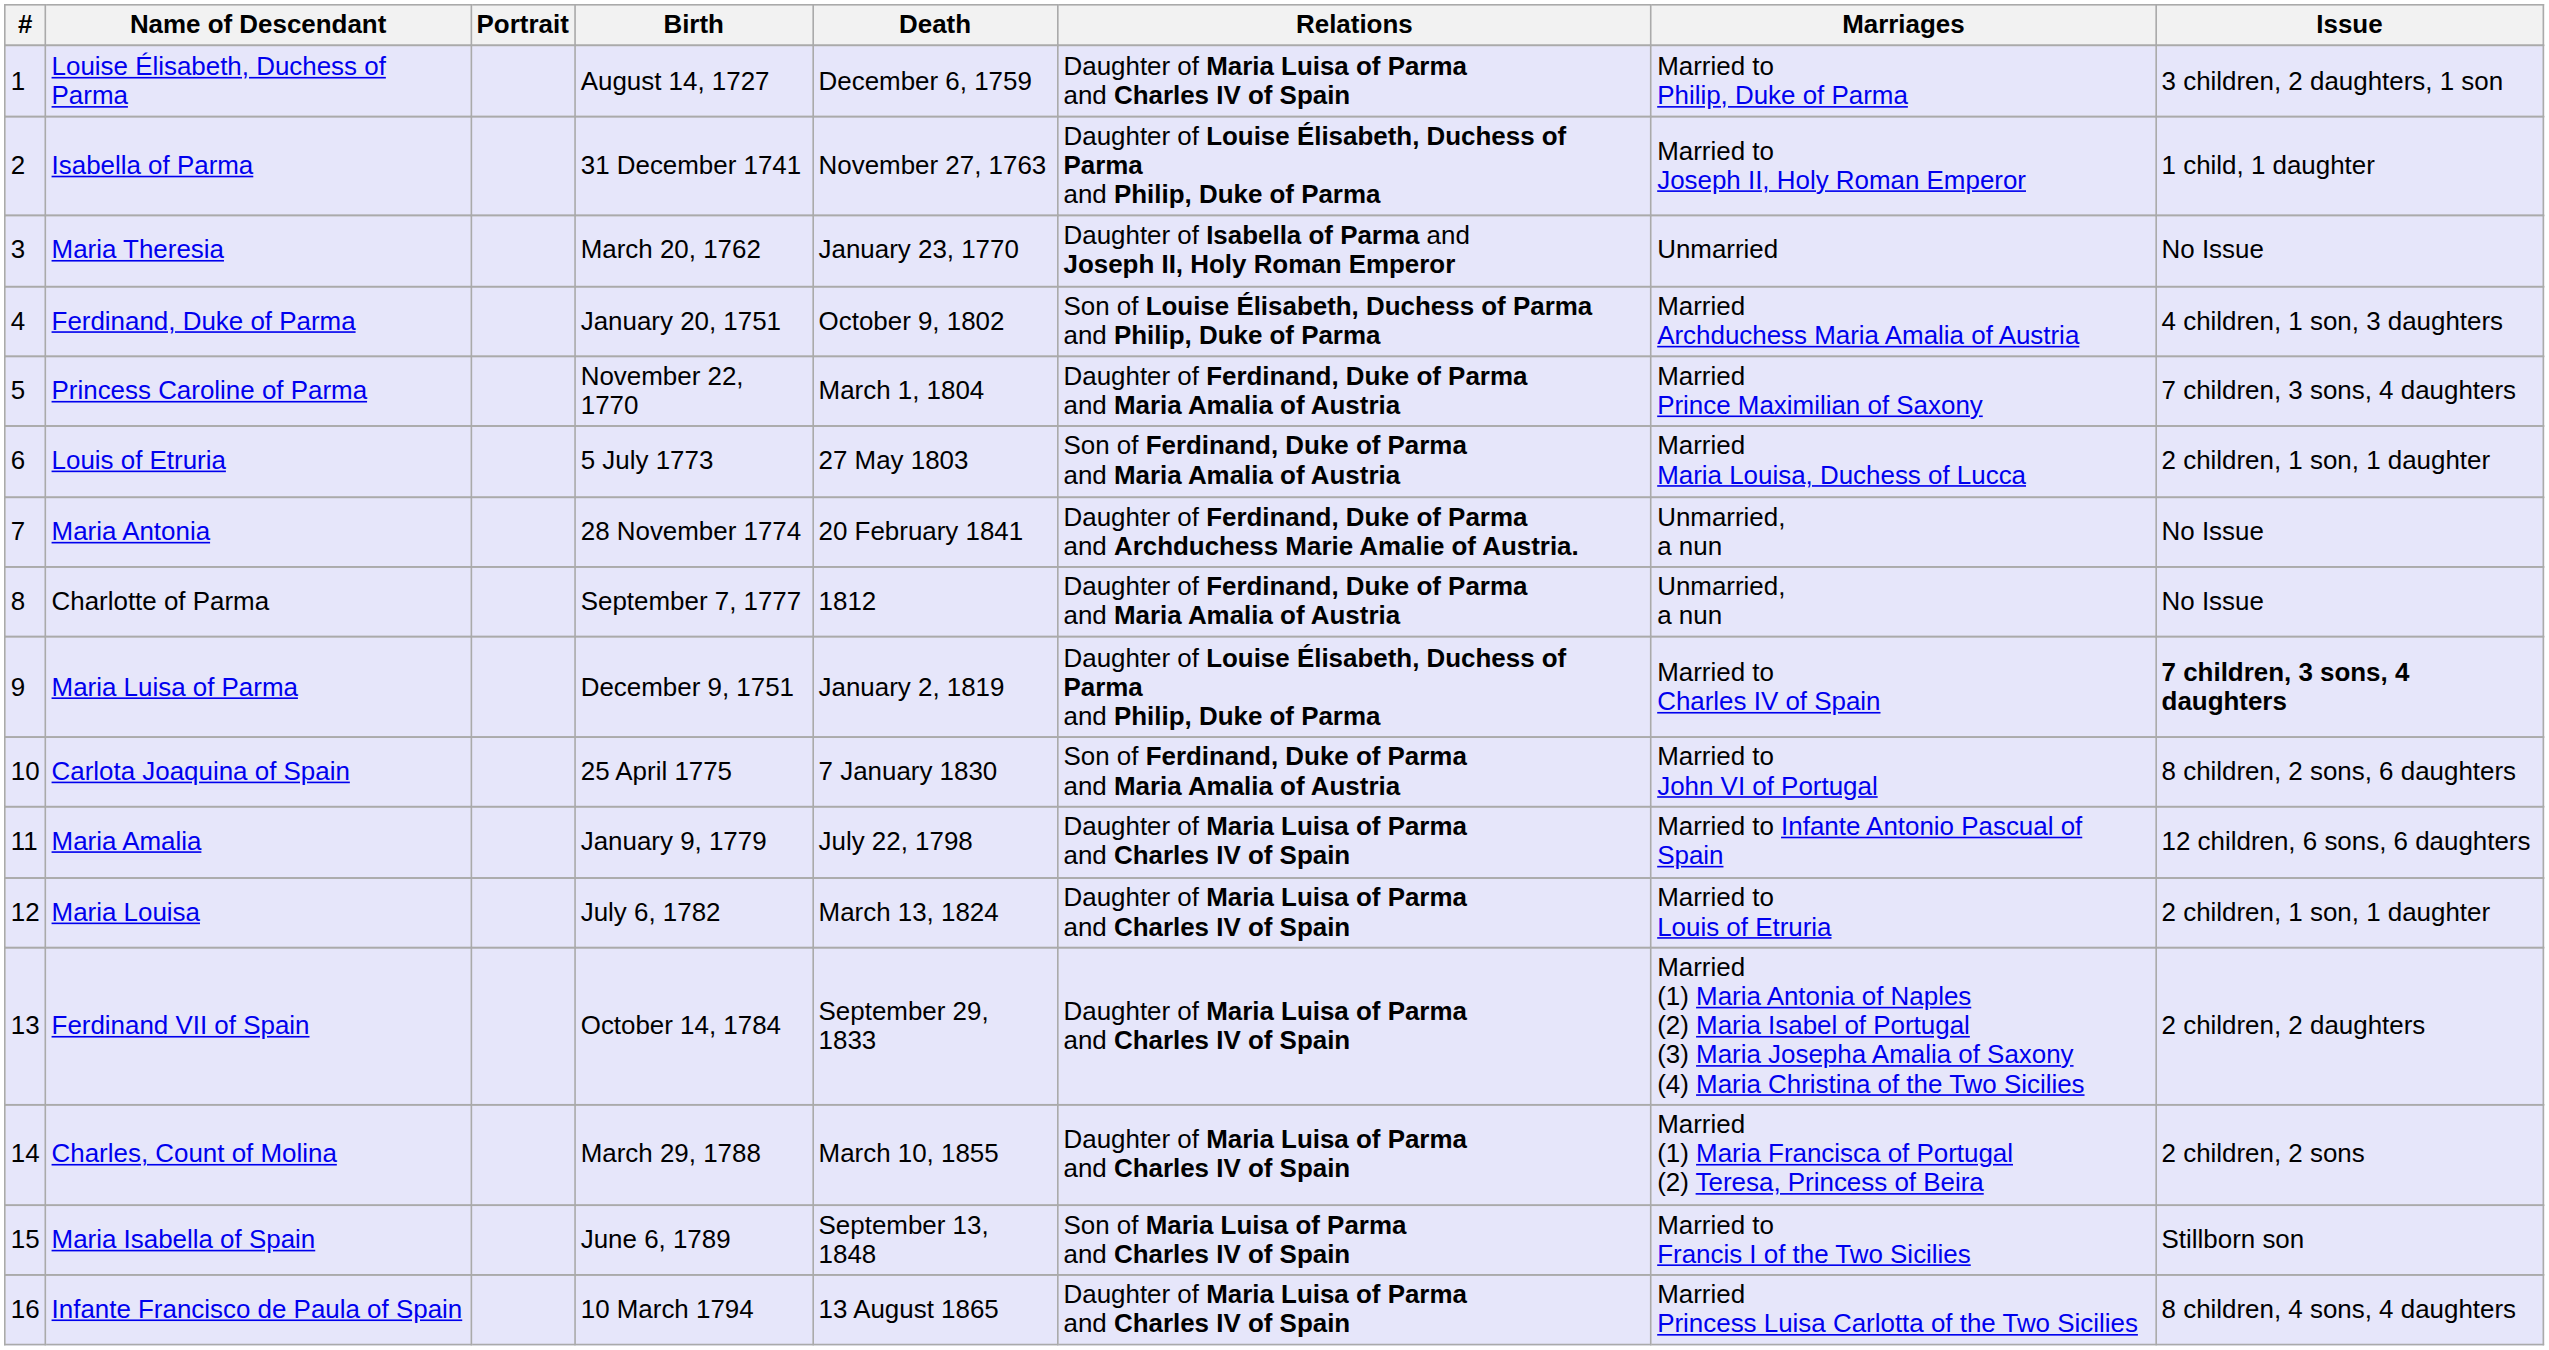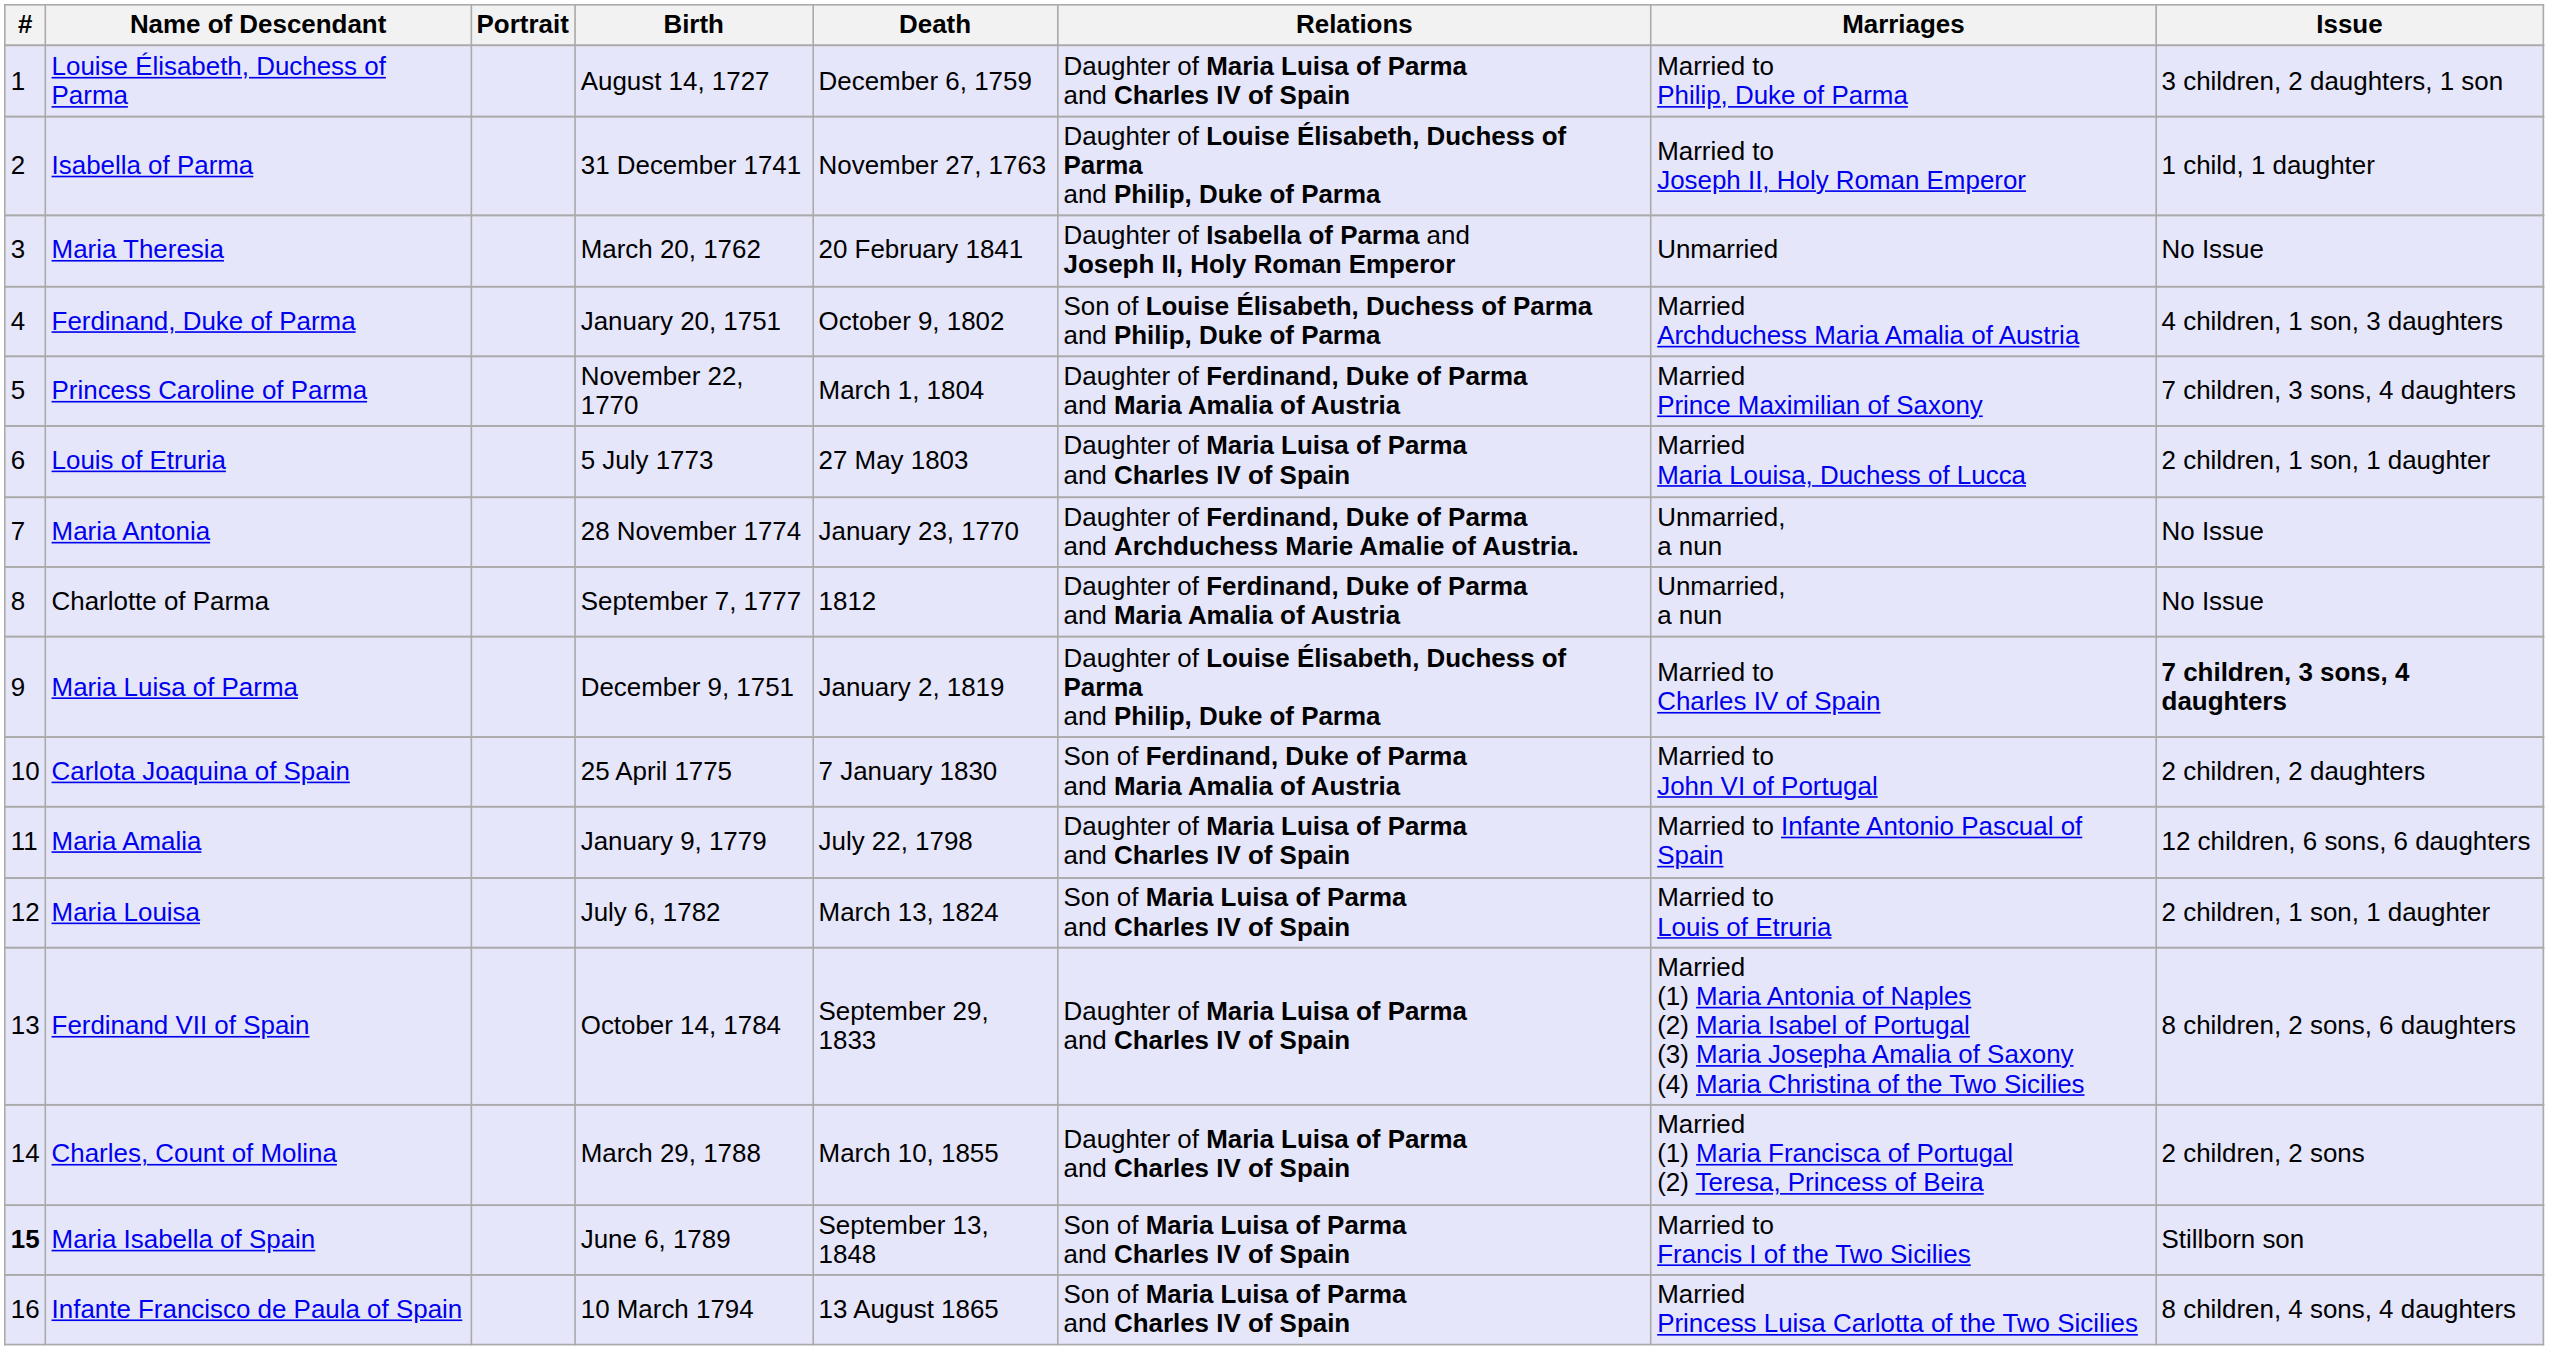Maria Theresia | Death: January 23, 1770 -> 20 February 1841
Louis of Etruria | Relations: Son of Ferdinand, Duke of Parma and Maria Amalia of Austria -> Daughter of Maria Luisa of Parma and Charles IV of Spain
Maria Antonia | Death: 20 February 1841 -> January 23, 1770
Carlota Joaquina of Spain | Issue: 8 children, 2 sons, 6 daughters -> 2 children, 2 daughters
Maria Louisa | Relations: Daughter of Maria Luisa of Parma and Charles IV of Spain -> Son of Maria Luisa of Parma and Charles IV of Spain
Ferdinand VII of Spain | Issue: 2 children, 2 daughters -> 8 children, 2 sons, 6 daughters
Maria Isabella of Spain | #: normal -> bold
Infante Francisco de Paula of Spain | Relations: Daughter of Maria Luisa of Parma and Charles IV of Spain -> Son of Maria Luisa of Parma and Charles IV of Spain
